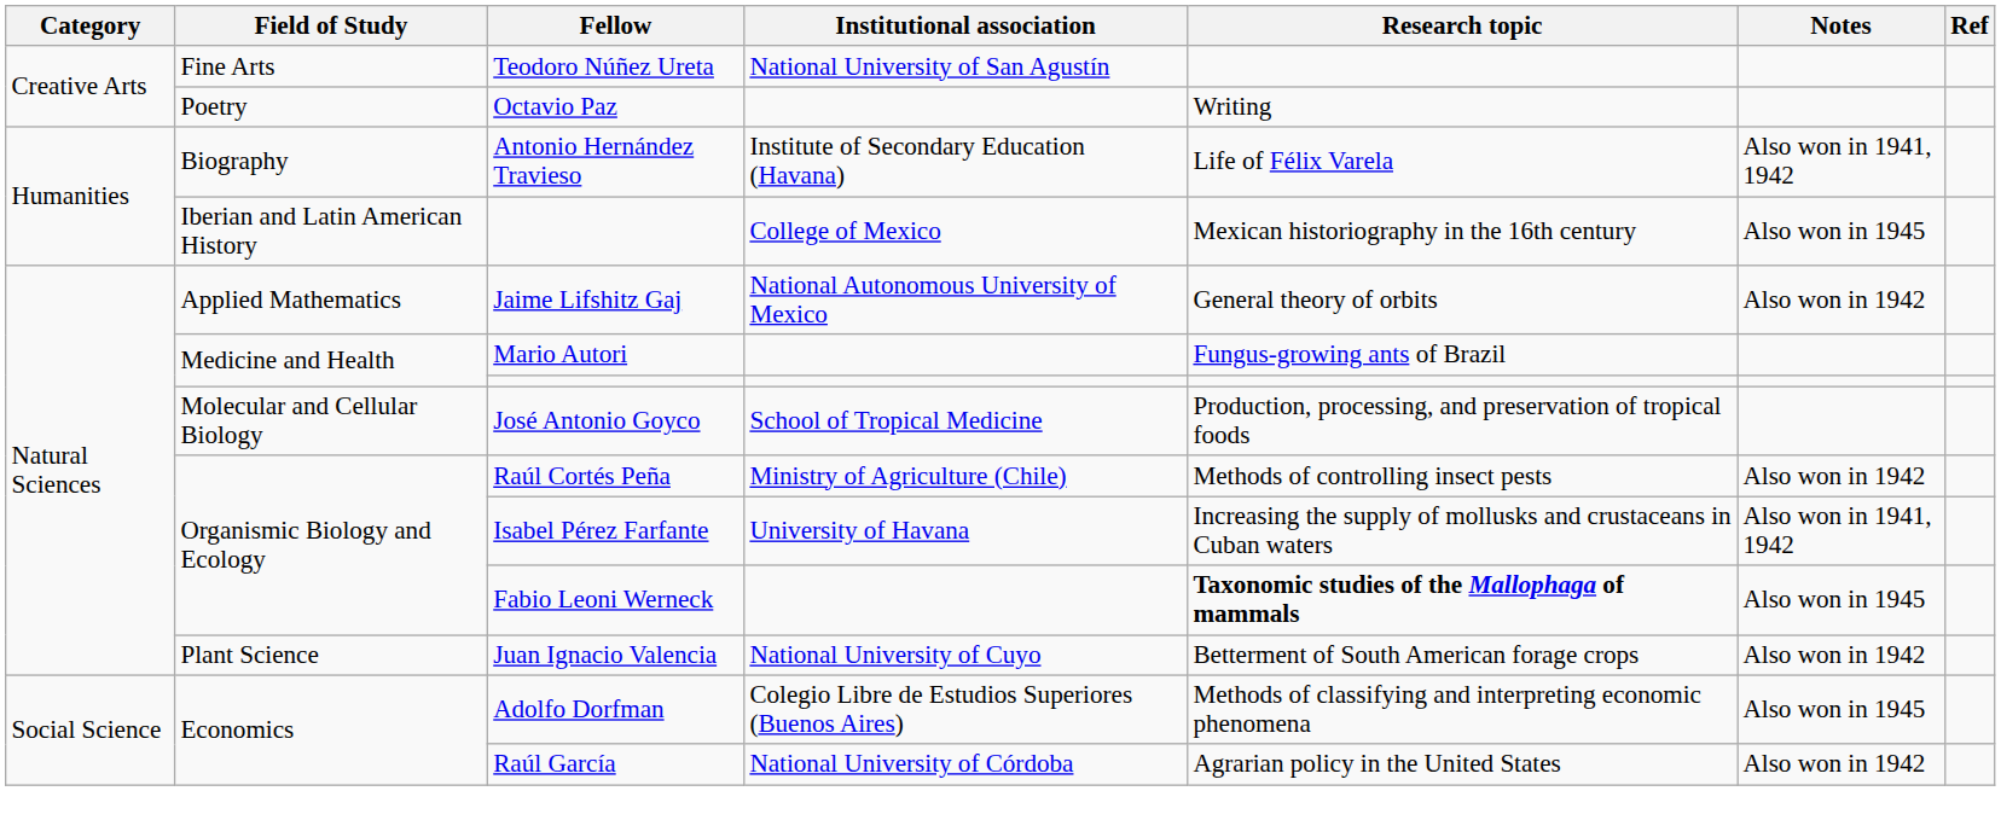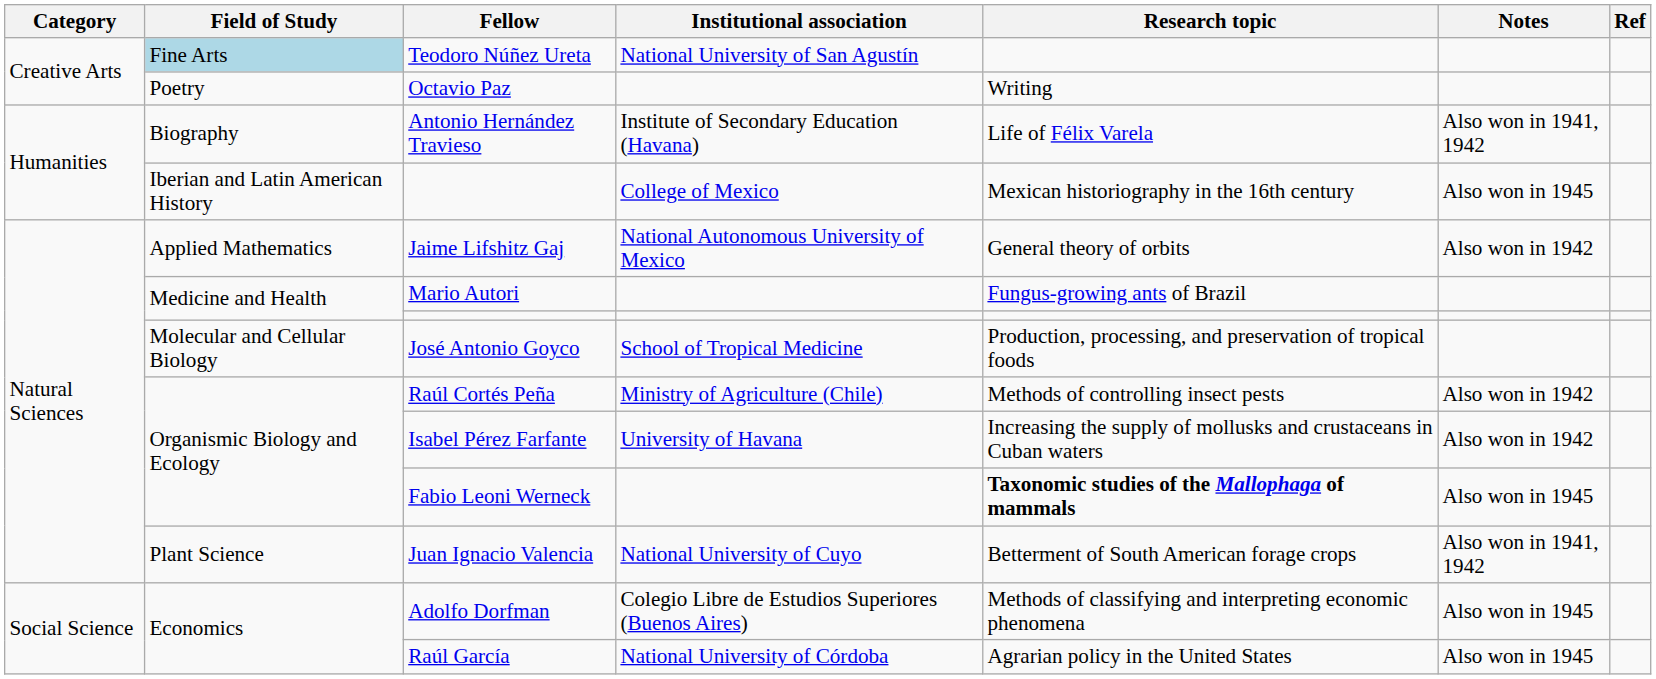Teodoro Núñez Ureta | Field of Study: no background -> lightblue background
Isabel Pérez Farfante | Notes: Also won in 1941, 1942 -> Also won in 1942
Juan Ignacio Valencia | Notes: Also won in 1942 -> Also won in 1941, 1942
Raúl García | Notes: Also won in 1942 -> Also won in 1945
